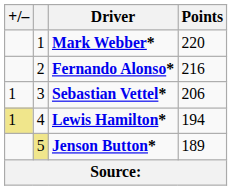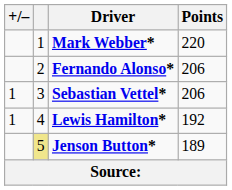Fernando Alonso* | Points: 216 -> 206
Lewis Hamilton* | +/–: khaki background -> no background
Lewis Hamilton* | Points: 194 -> 192
